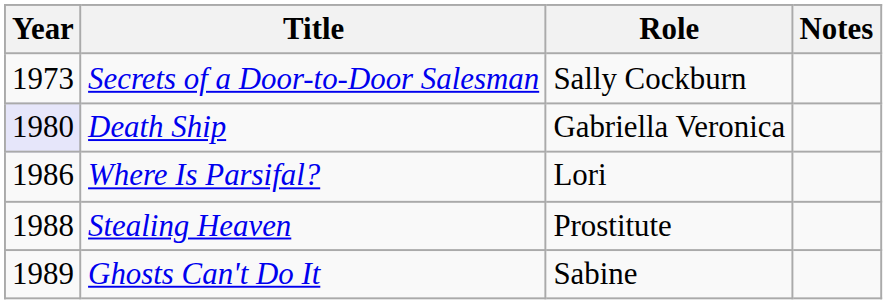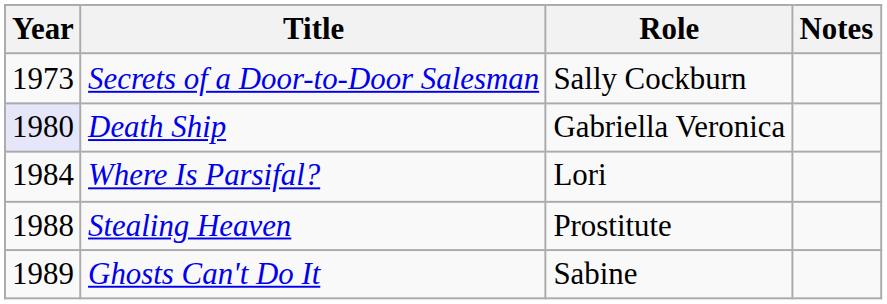Where Is Parsifal? | Year: 1986 -> 1984
